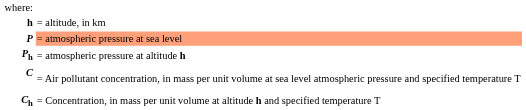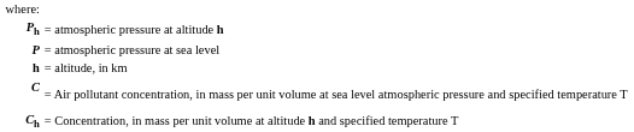rows swapped: h <-> Ph
P | column 2: lightsalmon background -> no background
